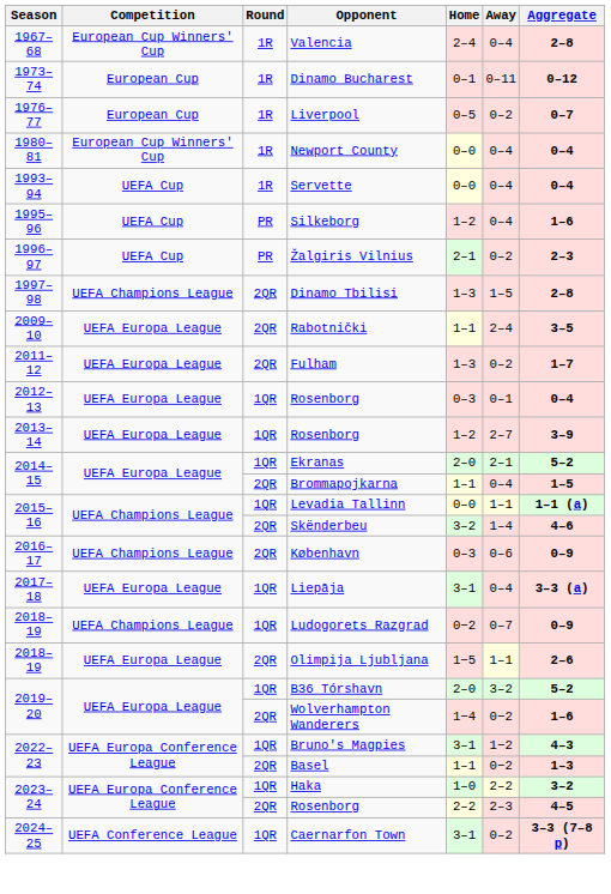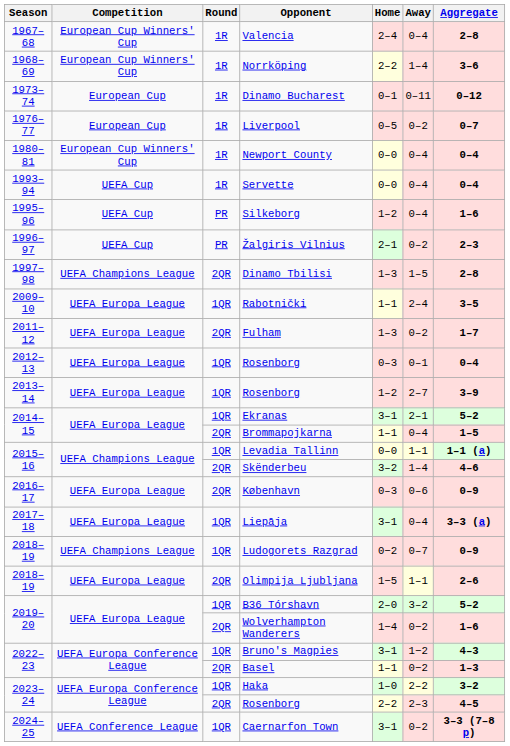+ row: 1968–69 | European Cup Winners' Cup | 1R | Norrköping | 2–2 | 1–4 | 3–6
Rabotnički | Round: 2QR -> 1QR
Ekranas | Home: 2–0 -> 3–1
København | Competition: UEFA Champions League -> UEFA Europa League
